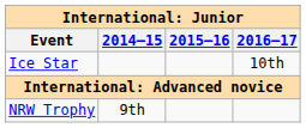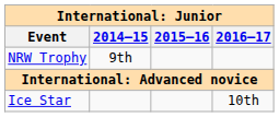rows swapped: Ice Star <-> NRW Trophy
